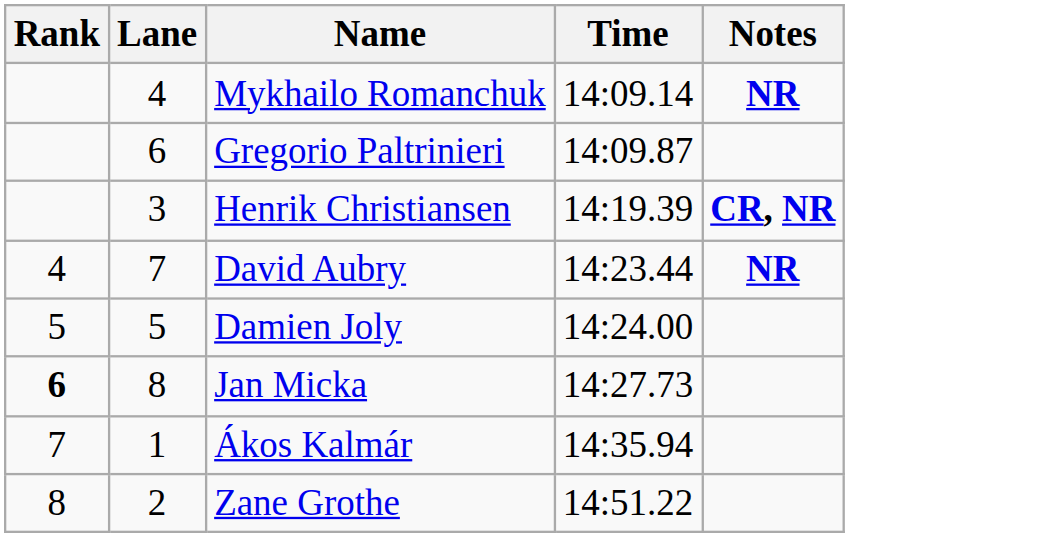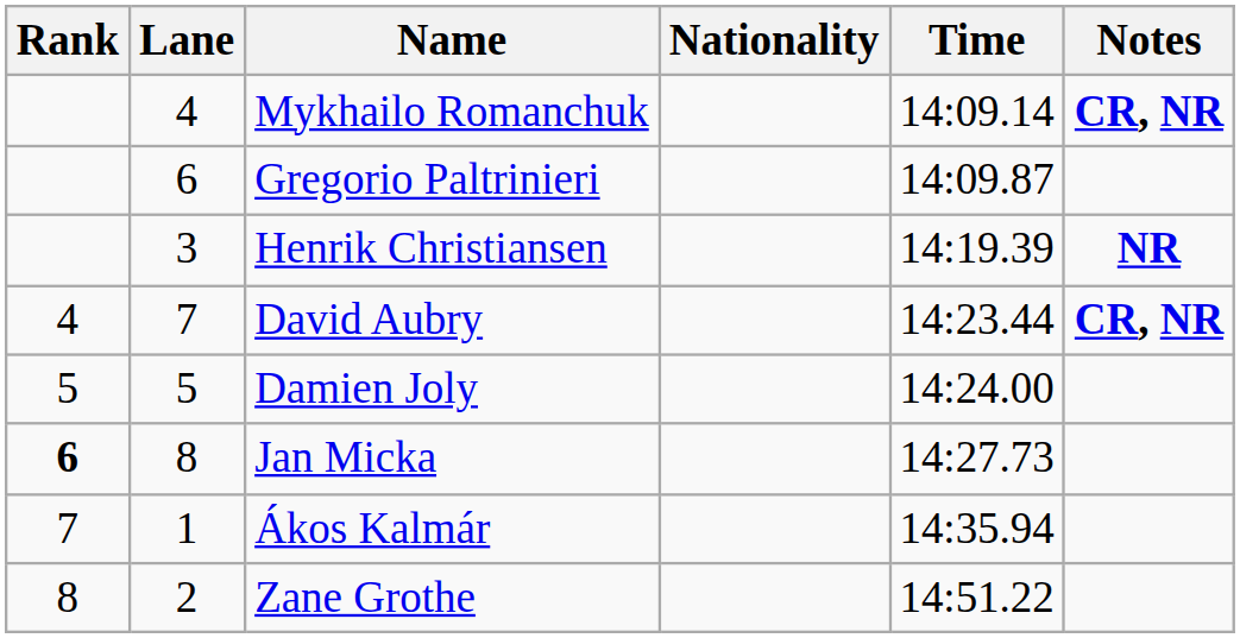+ column: Nationality
Mykhailo Romanchuk | Notes: NR -> CR, NR
Henrik Christiansen | Notes: CR, NR -> NR
David Aubry | Notes: NR -> CR, NR
